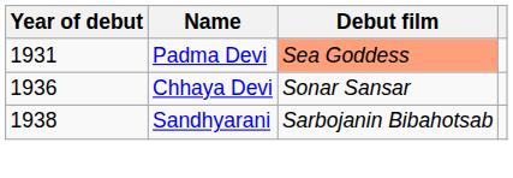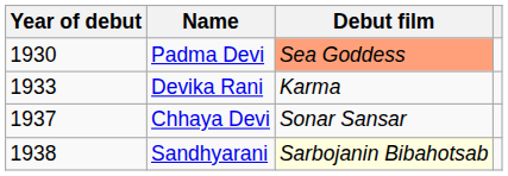Padma Devi | Year of debut: 1931 -> 1930
+ row: 1933 | Devika Rani | Karma
Chhaya Devi | Year of debut: 1936 -> 1937
Sandhyarani | Debut film: no background -> lightyellow background
